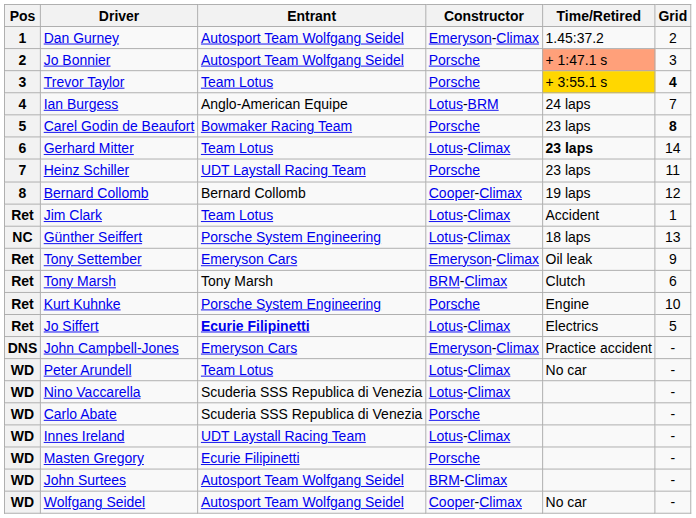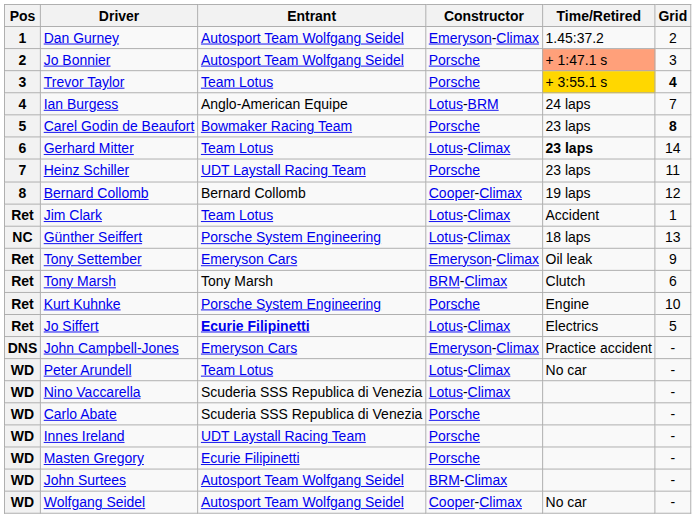Innes Ireland | Constructor: Lotus-Climax -> Porsche
